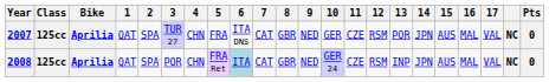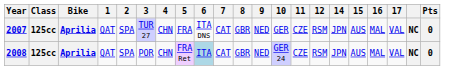- column: 13 | POR | INP
